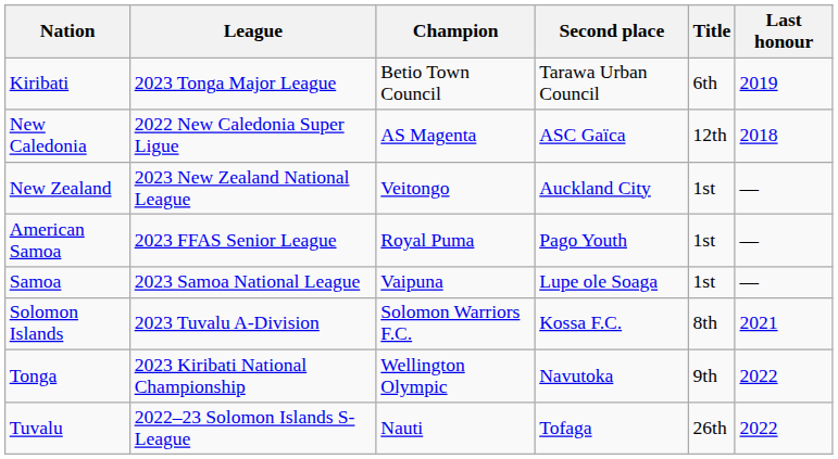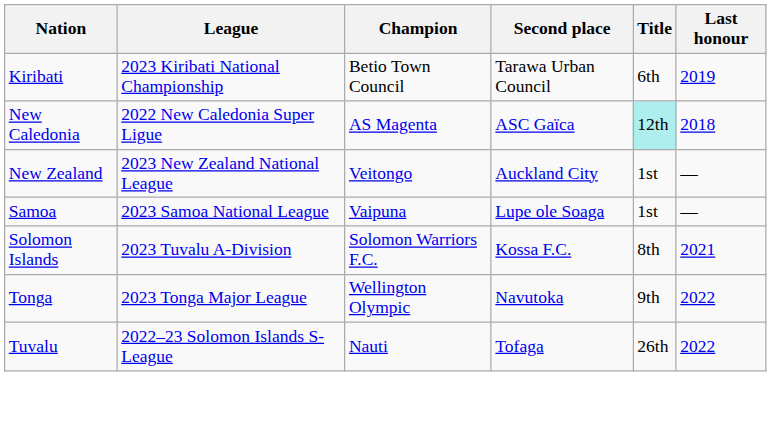Kiribati | League: 2023 Tonga Major League -> 2023 Kiribati National Championship
New Caledonia | Title: no background -> paleturquoise background
- row: American Samoa | 2023 FFAS Senior League | Royal Puma | Pago Youth | 1st | —
Tonga | League: 2023 Kiribati National Championship -> 2023 Tonga Major League
